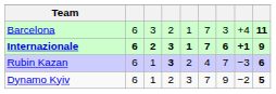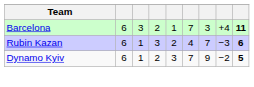- row: Internazionale | 6 | 2 | 3 | 1 | 7 | 6 | +1 | 9
Rubin Kazan | column 4: bold -> normal
